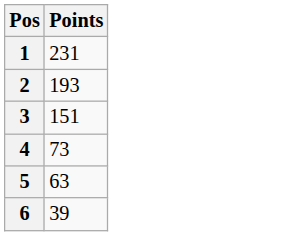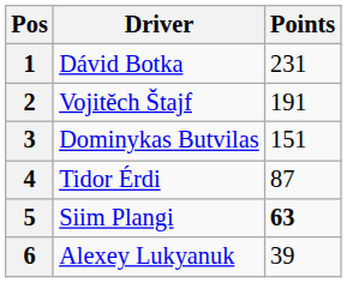+ column: Driver | Dávid Botka | Vojitěch Štajf | Dominykas Butvilas | Tidor Érdi | Siim Plangi | Alexey Lukyanuk
2 | Points: 193 -> 191
4 | Points: 73 -> 87
5 | Points: normal -> bold
